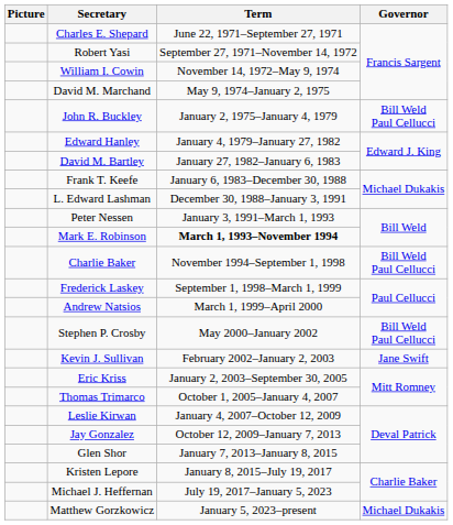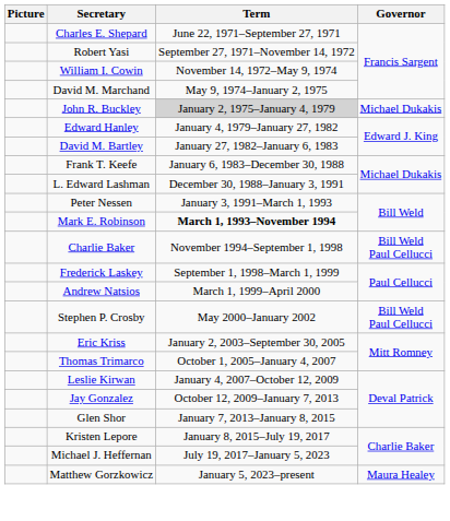John R. Buckley | Term: no background -> lightgrey background
John R. Buckley | Governor: Bill Weld Paul Cellucci -> Michael Dukakis
- row: Kevin J. Sullivan | February 2002–January 2, 2003 | Jane Swift
Matthew Gorzkowicz | Governor: Michael Dukakis -> Maura Healey
